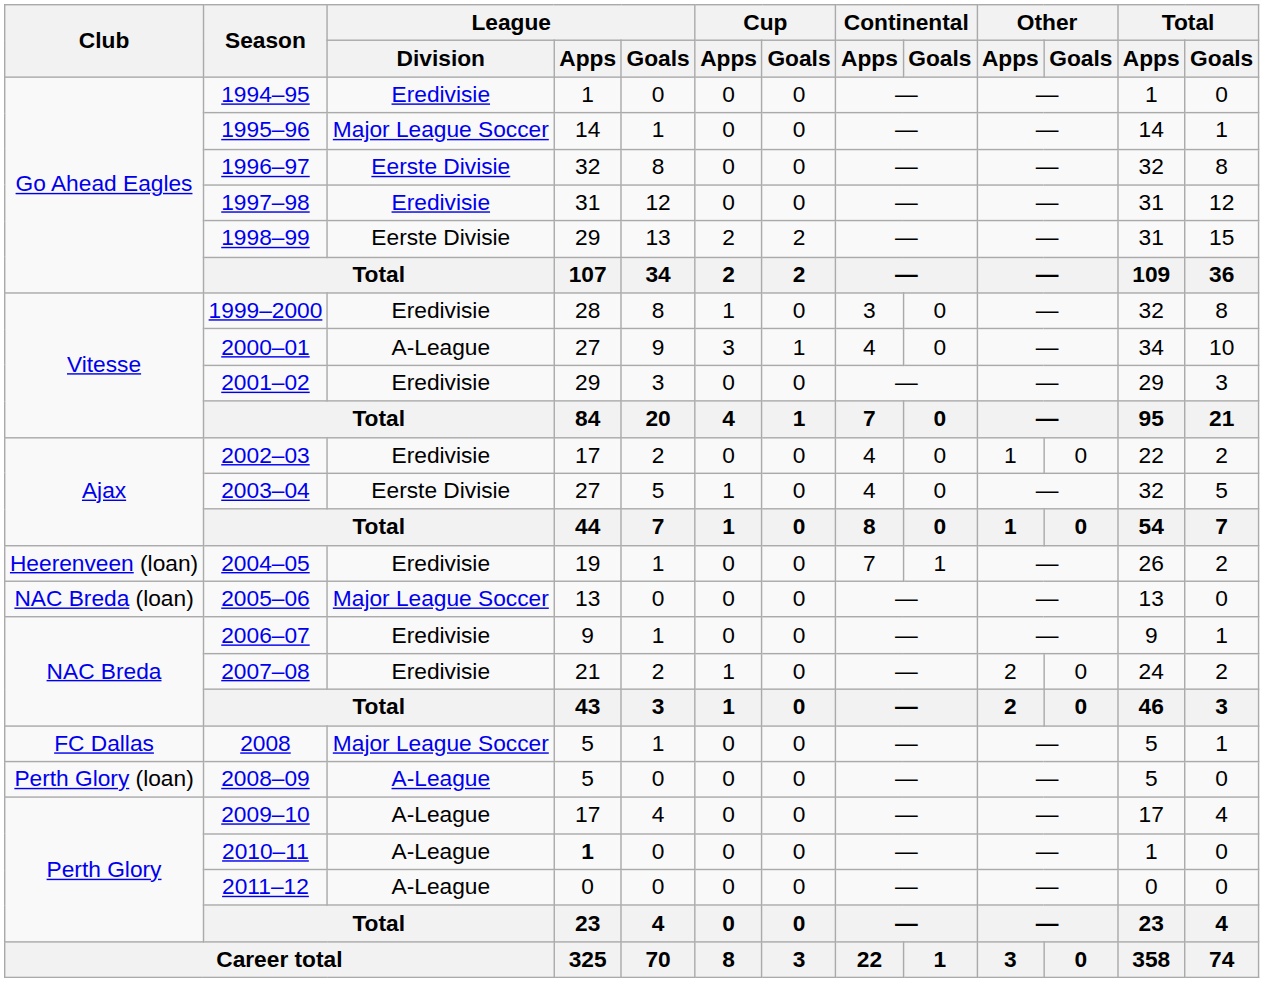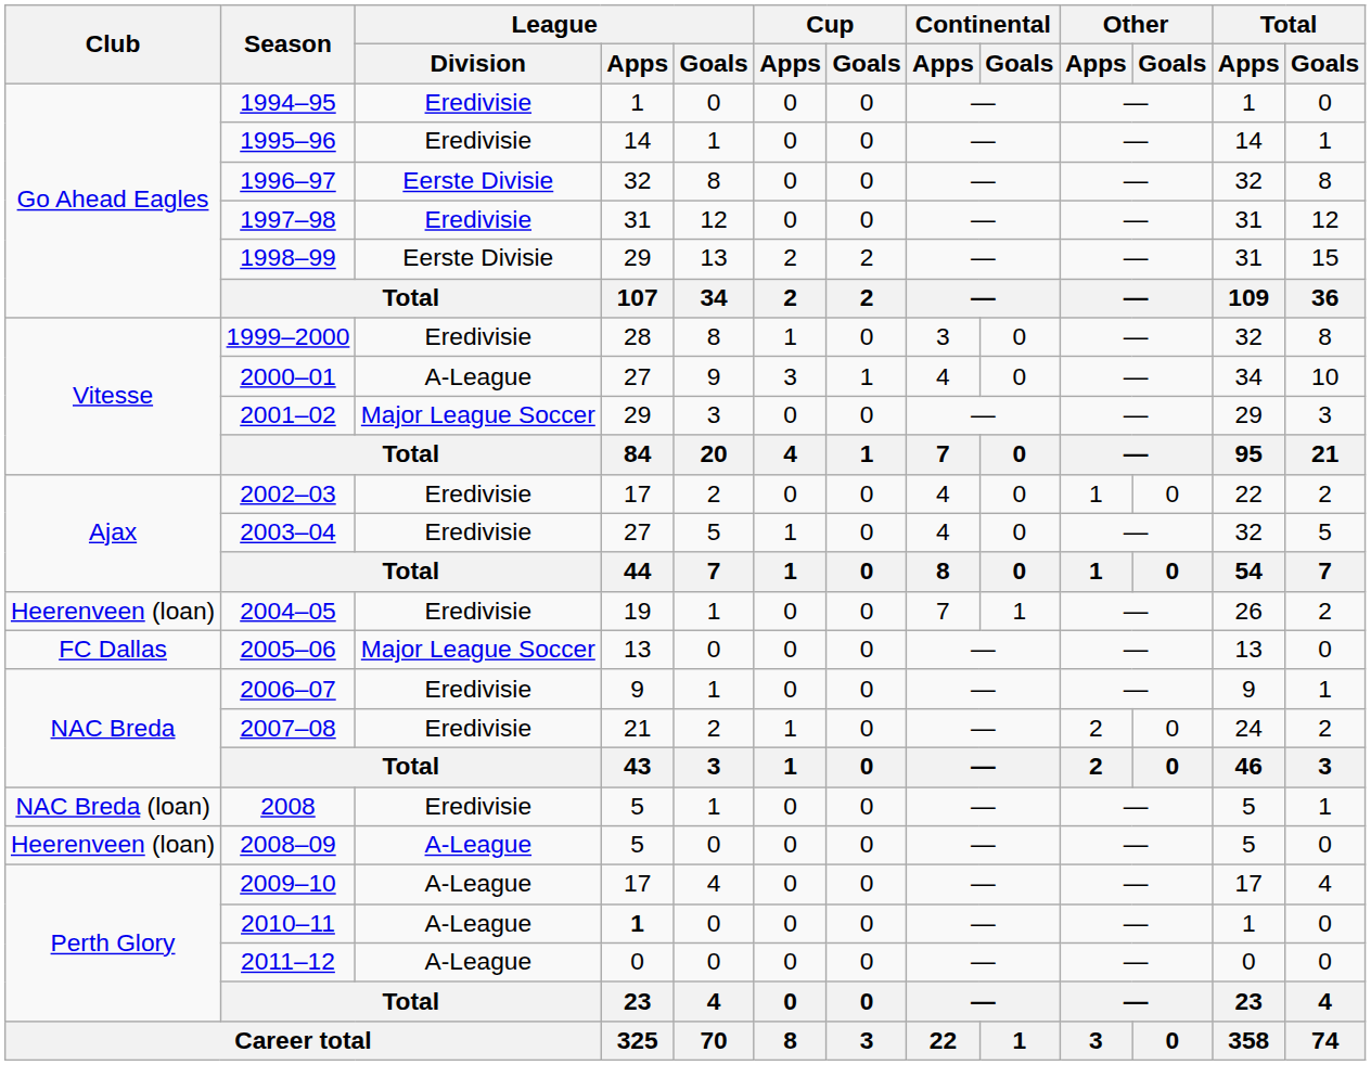1995–96 | League / Division: Major League Soccer -> Eredivisie
2001–02 | League / Division: Eredivisie -> Major League Soccer
2003–04 | League / Division: Eerste Divisie -> Eredivisie
2005–06 | Club: NAC Breda (loan) -> FC Dallas
2008 | Club: FC Dallas -> NAC Breda (loan)
2008 | League / Division: Major League Soccer -> Eredivisie
2008–09 | Club: Perth Glory (loan) -> Heerenveen (loan)
